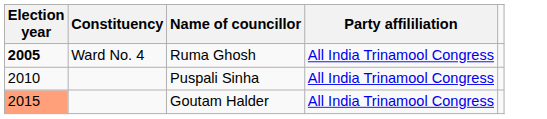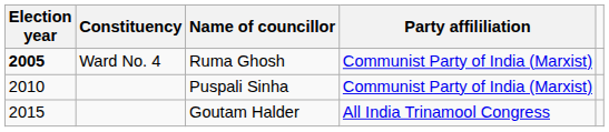Ruma Ghosh | Party affililiation: All India Trinamool Congress -> Communist Party of India (Marxist)
Puspali Sinha | Party affililiation: All India Trinamool Congress -> Communist Party of India (Marxist)
Goutam Halder | Election year: lightsalmon background -> no background
